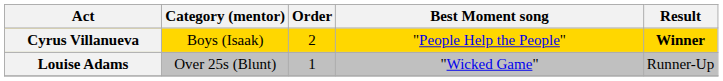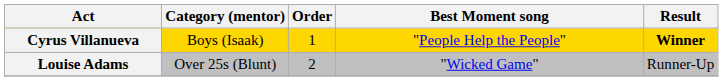Cyrus Villanueva | Order: 2 -> 1
Louise Adams | Order: 1 -> 2
